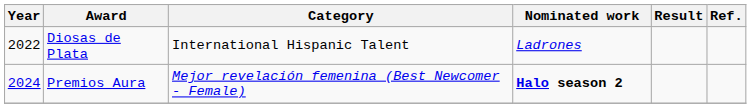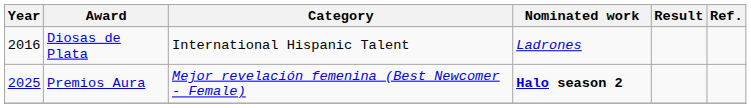Diosas de Plata | Year: 2022 -> 2016
Premios Aura | Year: 2024 -> 2025
